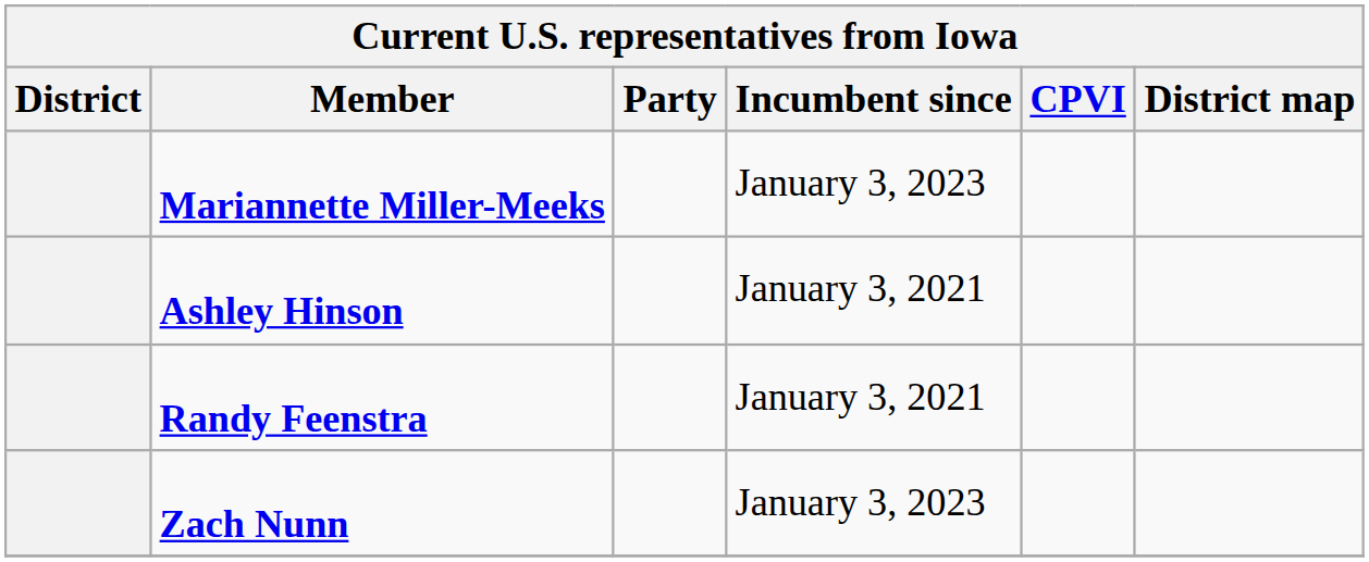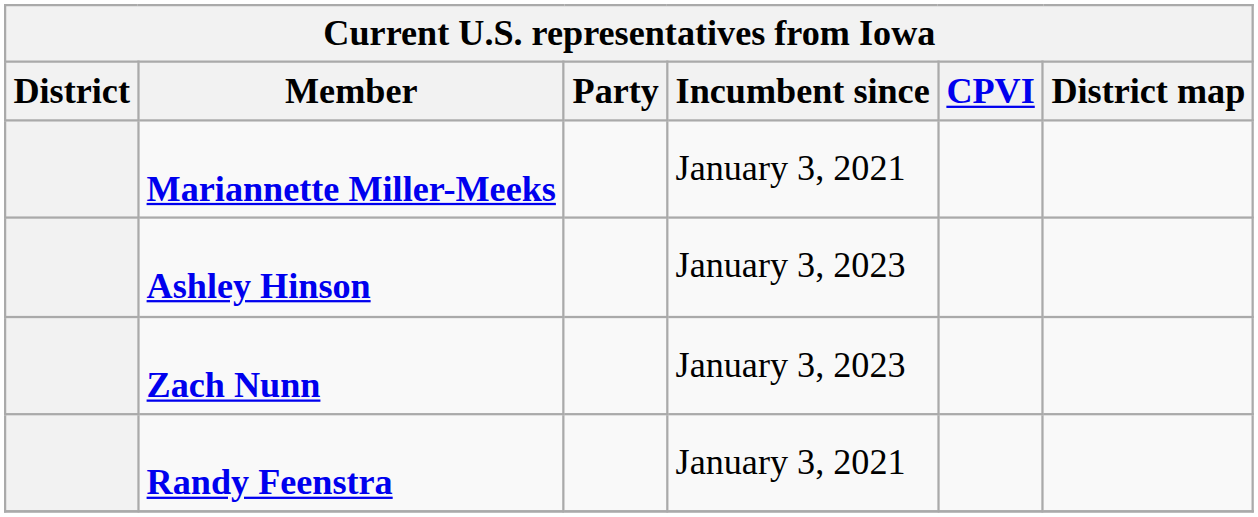Mariannette Miller-Meeks | Incumbent since: January 3, 2023 -> January 3, 2021
Ashley Hinson | Incumbent since: January 3, 2021 -> January 3, 2023
rows swapped: Zach Nunn <-> Randy Feenstra
